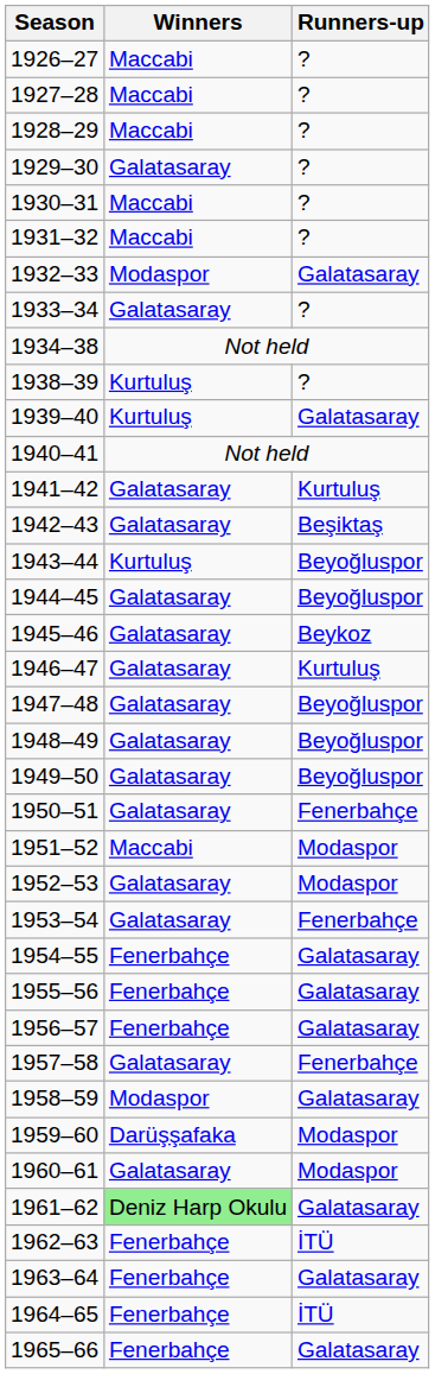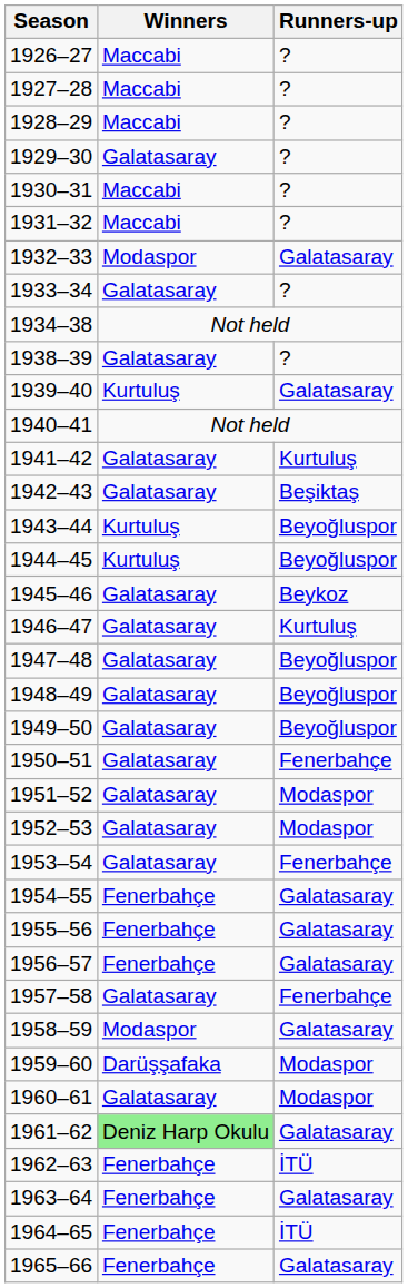1938–39 | Winners: Kurtuluş -> Galatasaray
1944–45 | Winners: Galatasaray -> Kurtuluş
1951–52 | Winners: Maccabi -> Galatasaray
